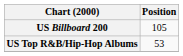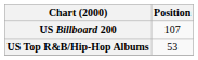US Billboard 200 | Position: 105 -> 107
